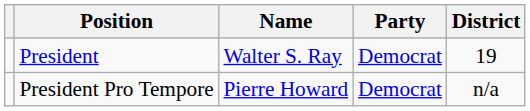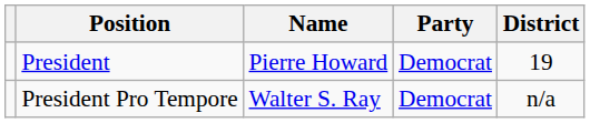President | Name: Walter S. Ray -> Pierre Howard
President Pro Tempore | Name: Pierre Howard -> Walter S. Ray
